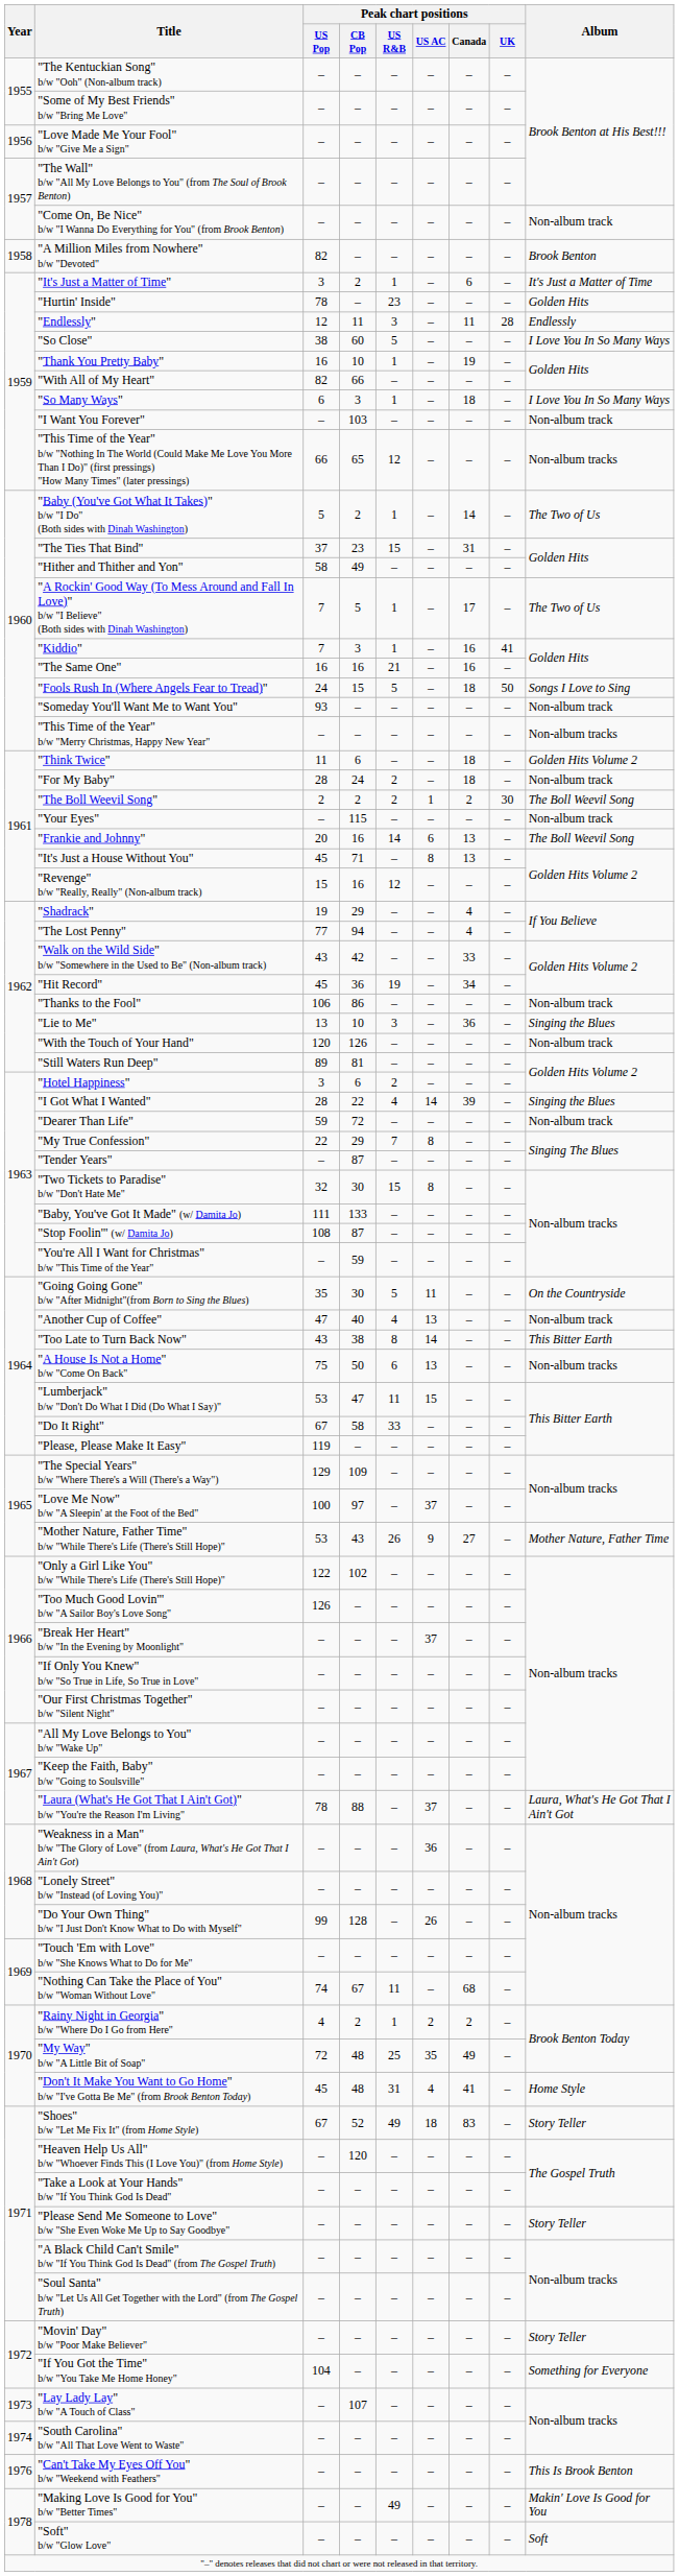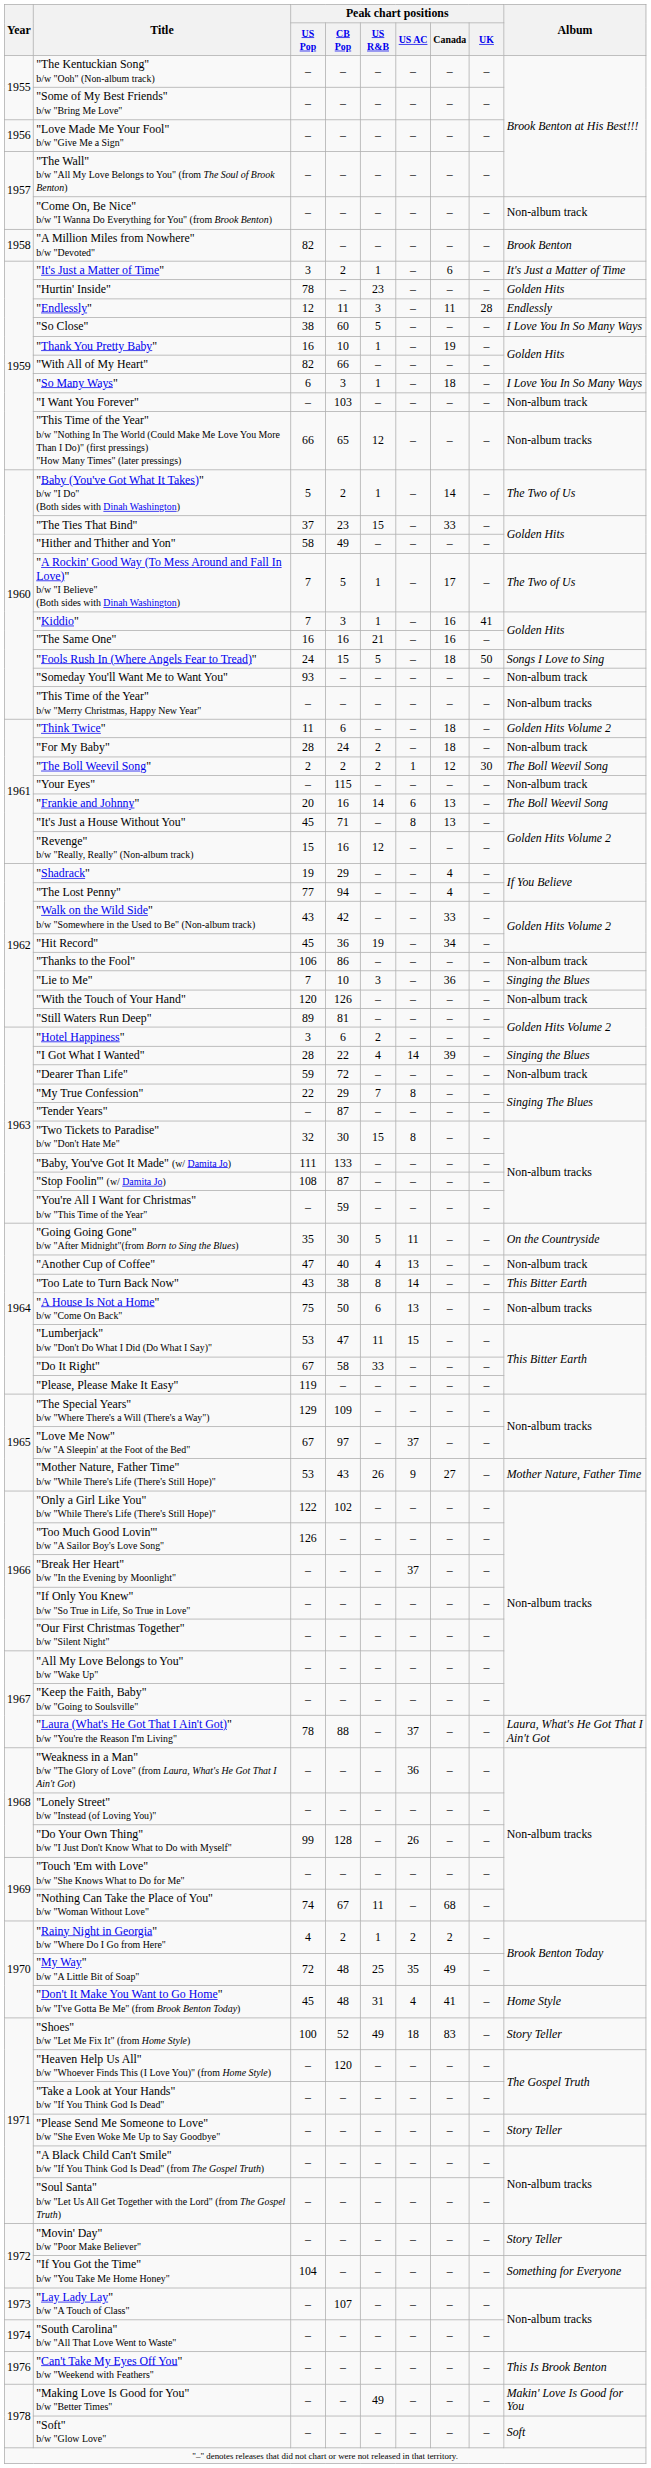"The Ties That Bind" | Peak chart positions / Canada: 31 -> 33
"The Boll Weevil Song" | Peak chart positions / Canada: 2 -> 12
"Lie to Me" | Peak chart positions / US Pop: 13 -> 7
"Love Me Now" b/w "A Sleepin' at the Foot of the Bed" | Peak chart positions / US Pop: 100 -> 67
"Shoes" b/w "Let Me Fix It" (from Home Style) | Peak chart positions / US Pop: 67 -> 100
